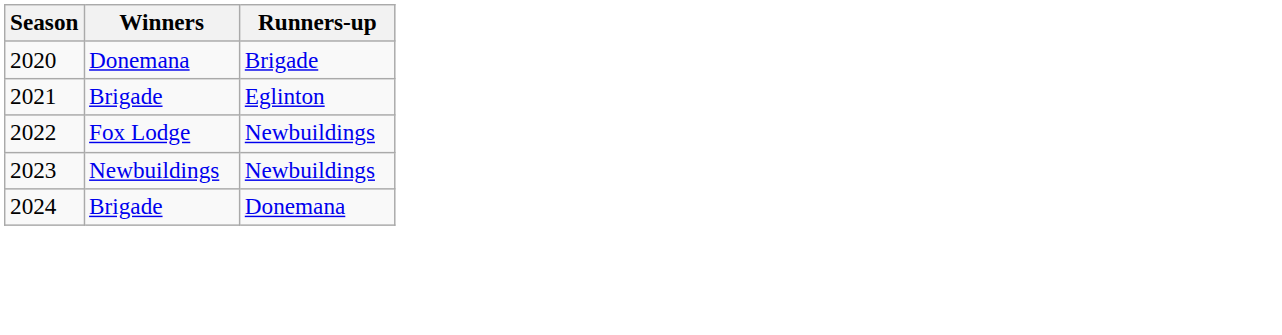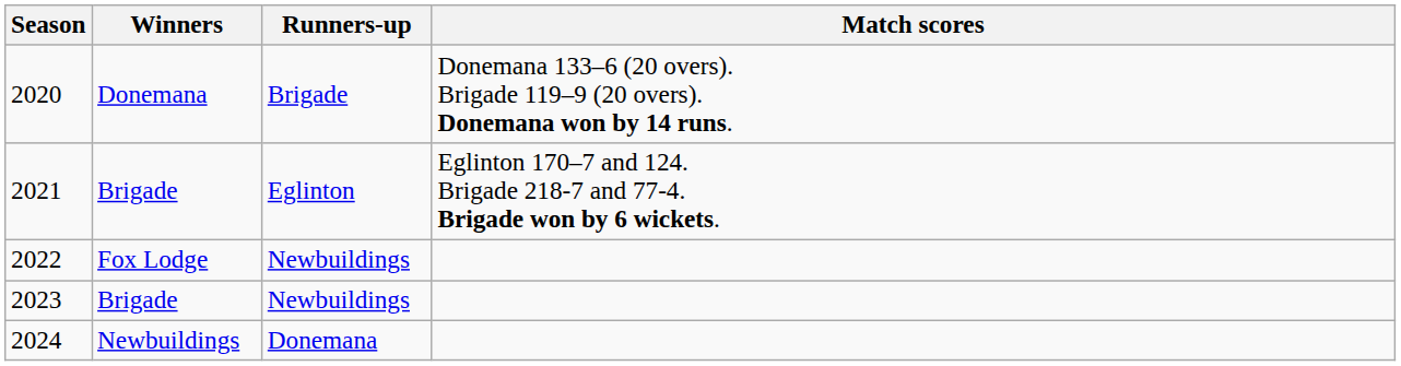+ column: Match scores | Donemana 133–6 (20 overs). Brigade 119–9 (20 overs). Donemana won by 14 runs. | Eglinton 170–7 and 124. Brigade 218-7 and 77-4. Brigade won by 6 wickets.
2023 | Winners: Newbuildings -> Brigade
2024 | Winners: Brigade -> Newbuildings
